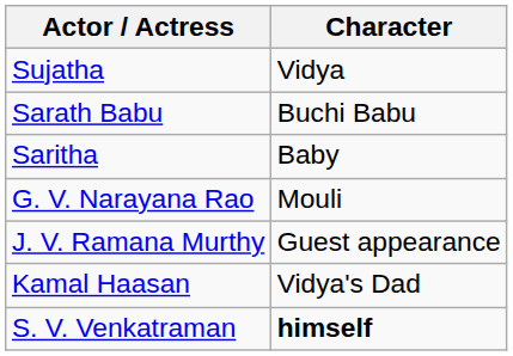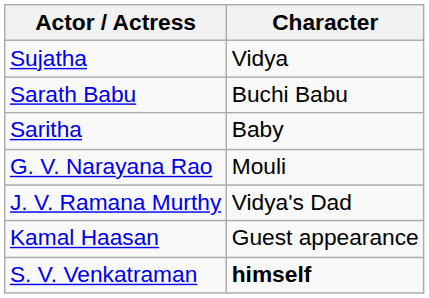J. V. Ramana Murthy | Character: Guest appearance -> Vidya's Dad
Kamal Haasan | Character: Vidya's Dad -> Guest appearance
